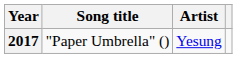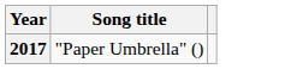- column: Artist | Yesung
